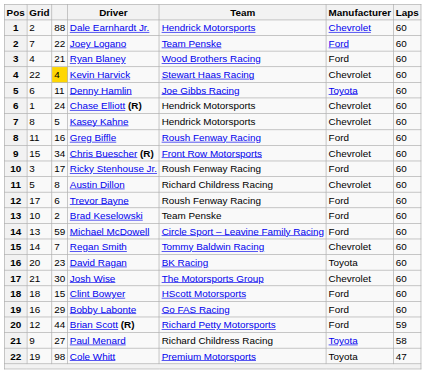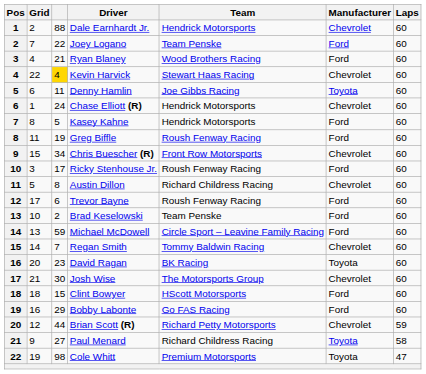Kasey Kahne | Manufacturer: Chevrolet -> Ford
Greg Biffle | column 3: 16 -> 19
Brian Scott (R) | Manufacturer: Ford -> Chevrolet
